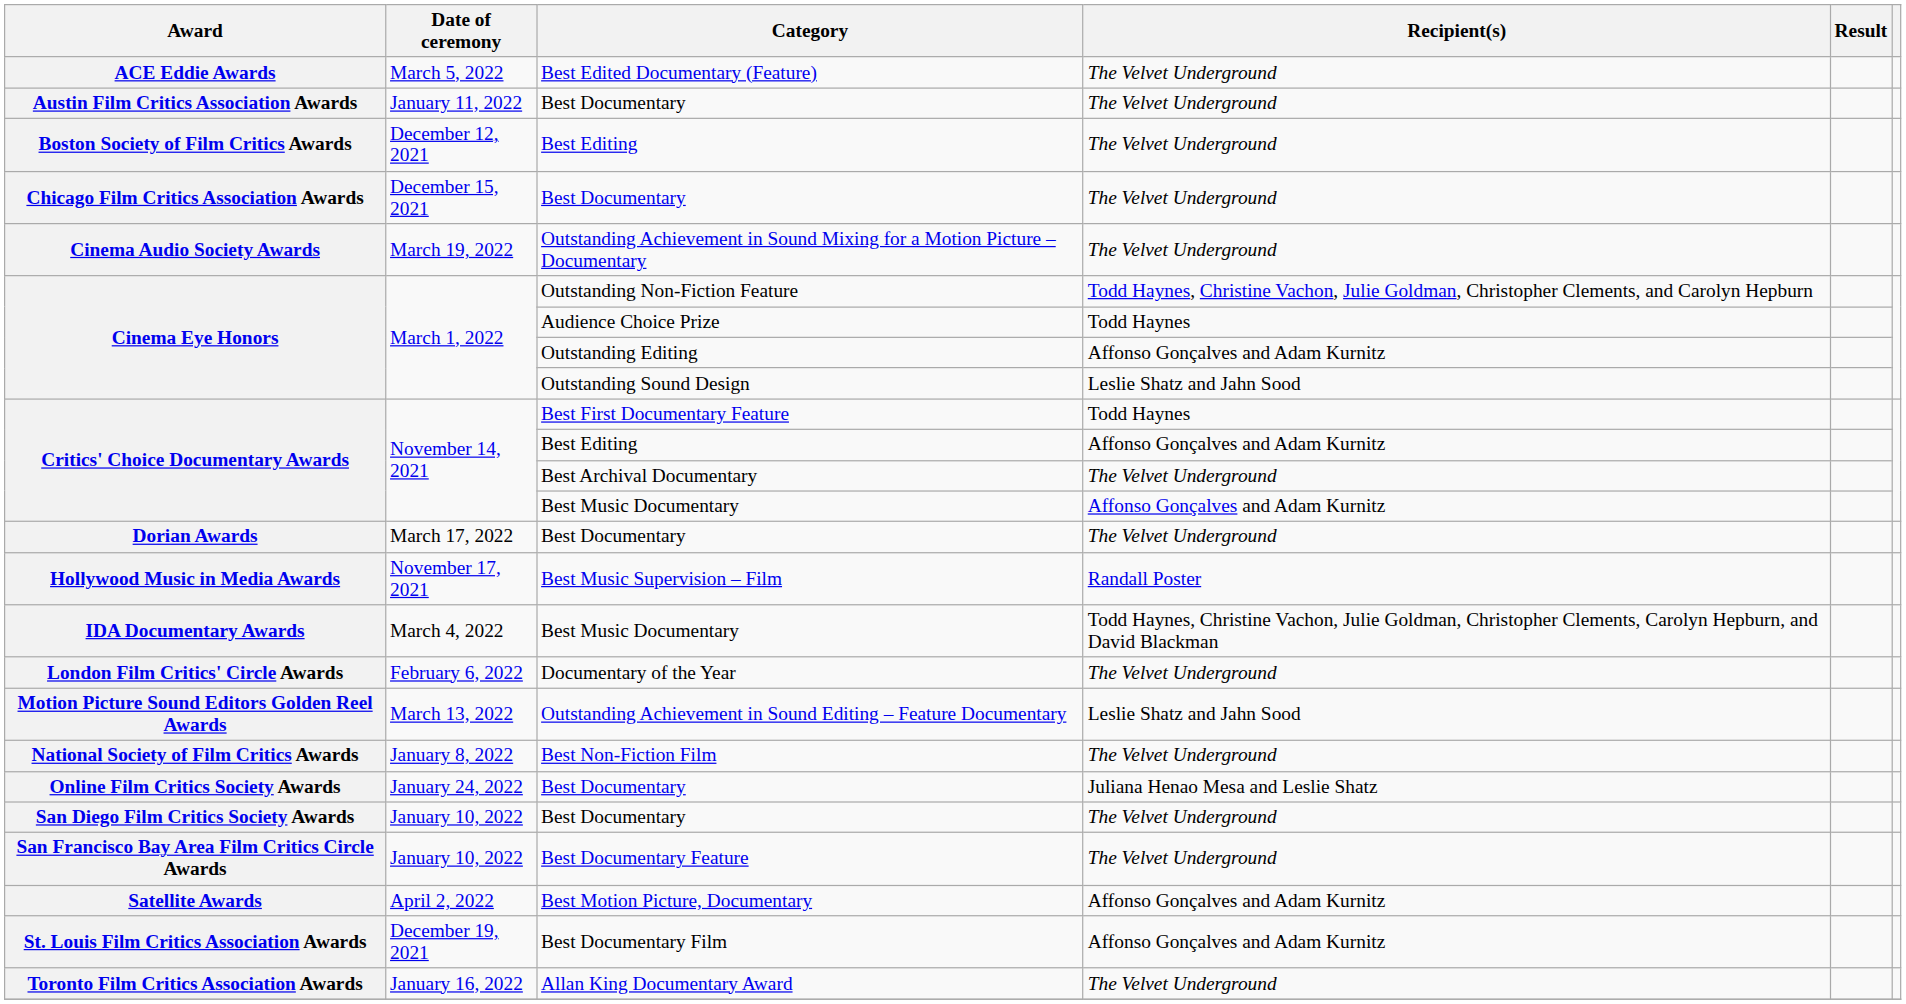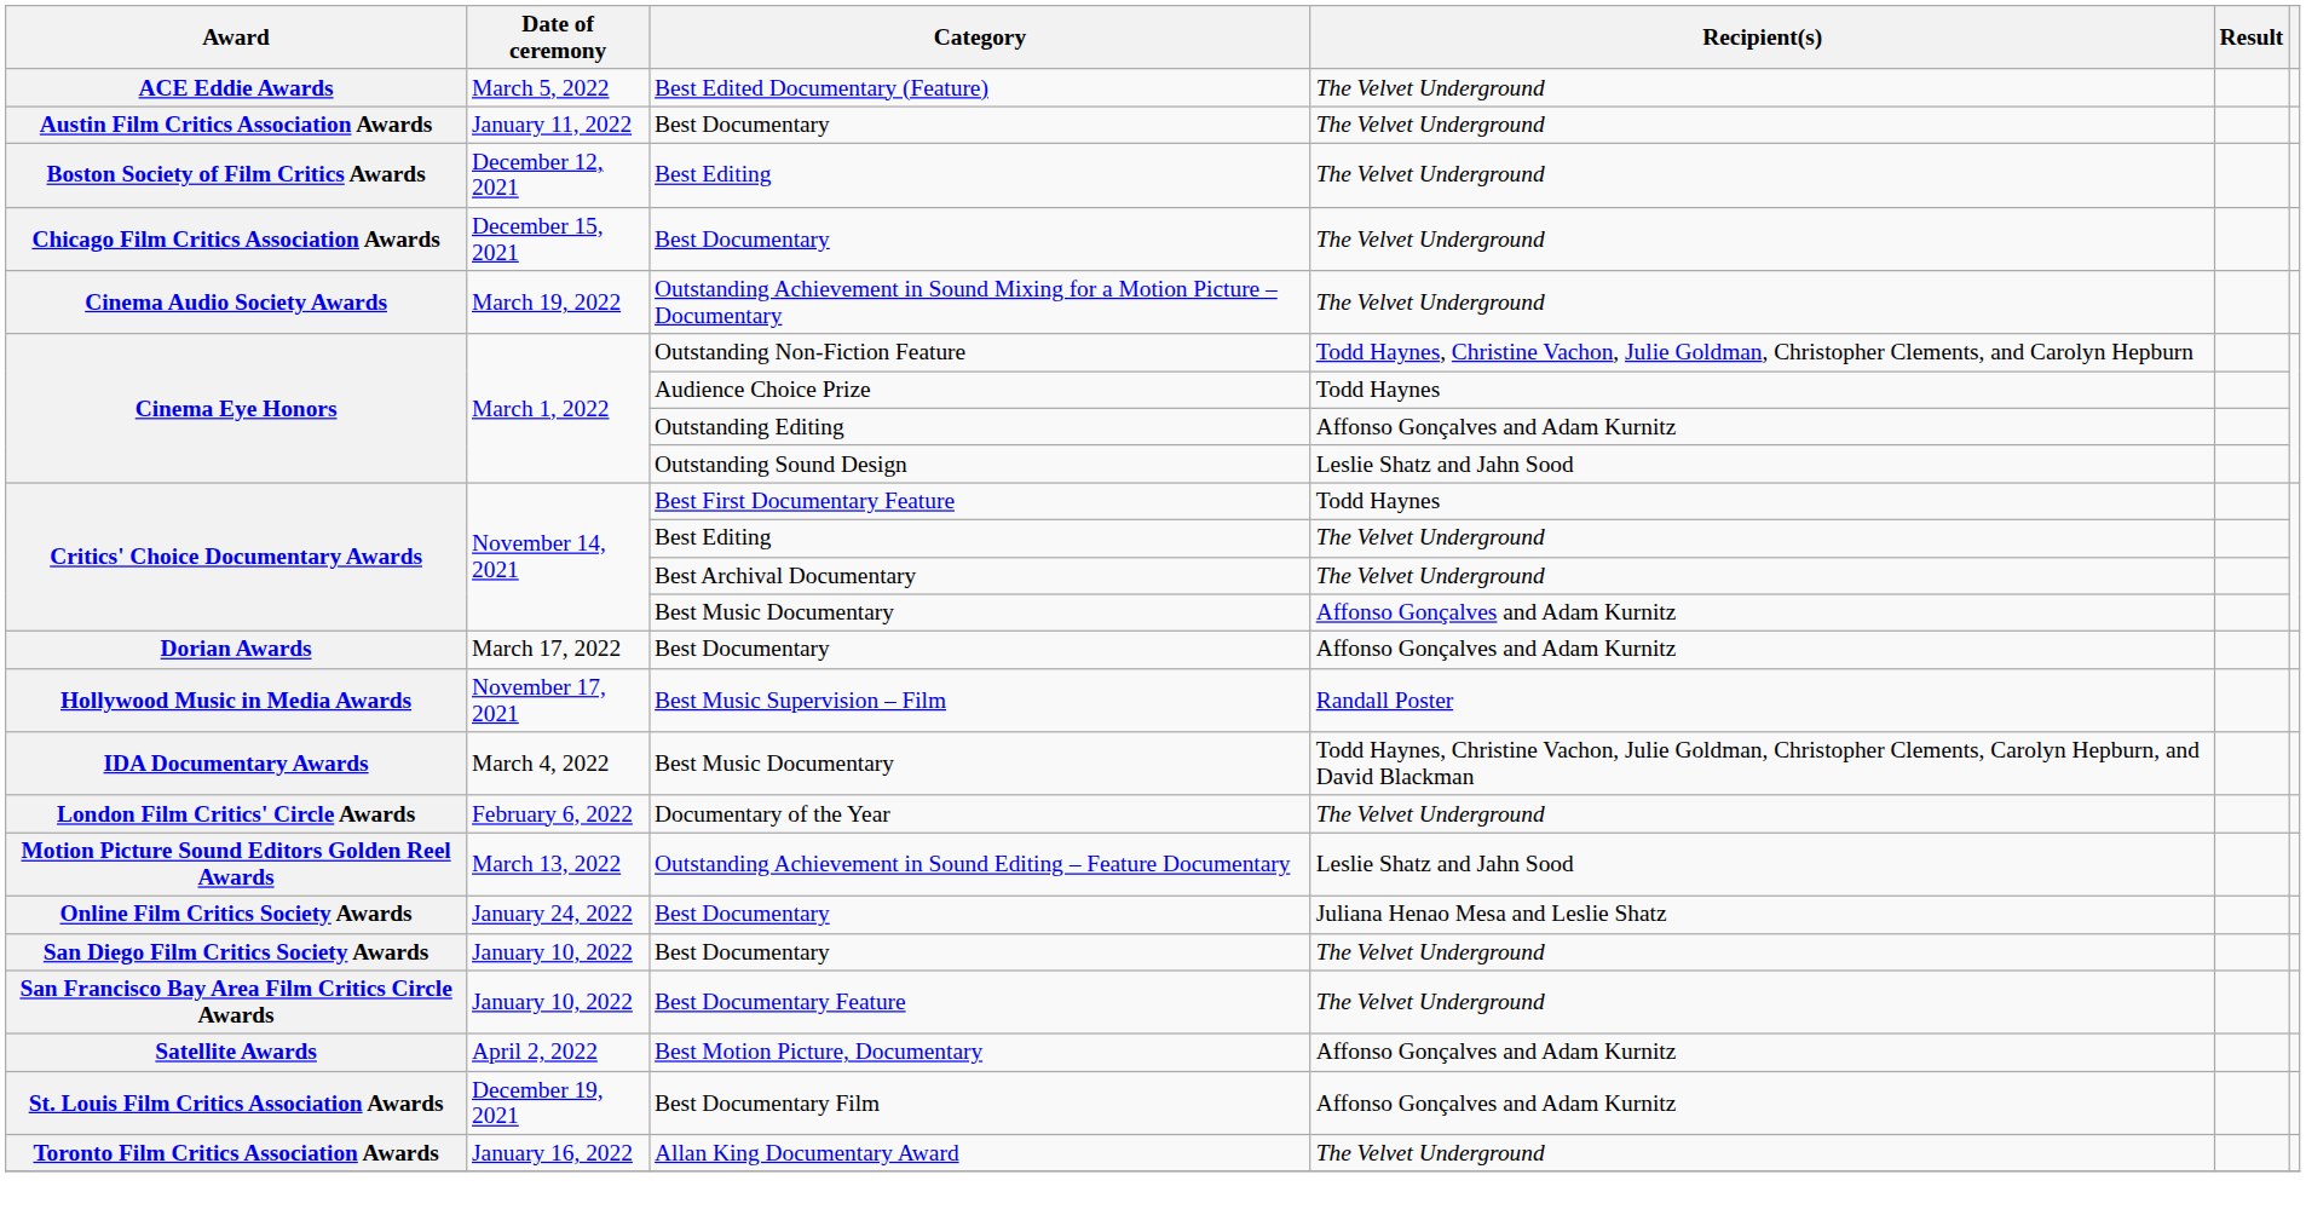Critics' Choice Documentary Awards / Best Editing | Recipient(s): Affonso Gonçalves and Adam Kurnitz -> The Velvet Underground
Dorian Awards | Recipient(s): The Velvet Underground -> Affonso Gonçalves and Adam Kurnitz
- row: National Society of Film Critics Awards | January 8, 2022 | Best Non-Fiction Film | The Velvet Underground
